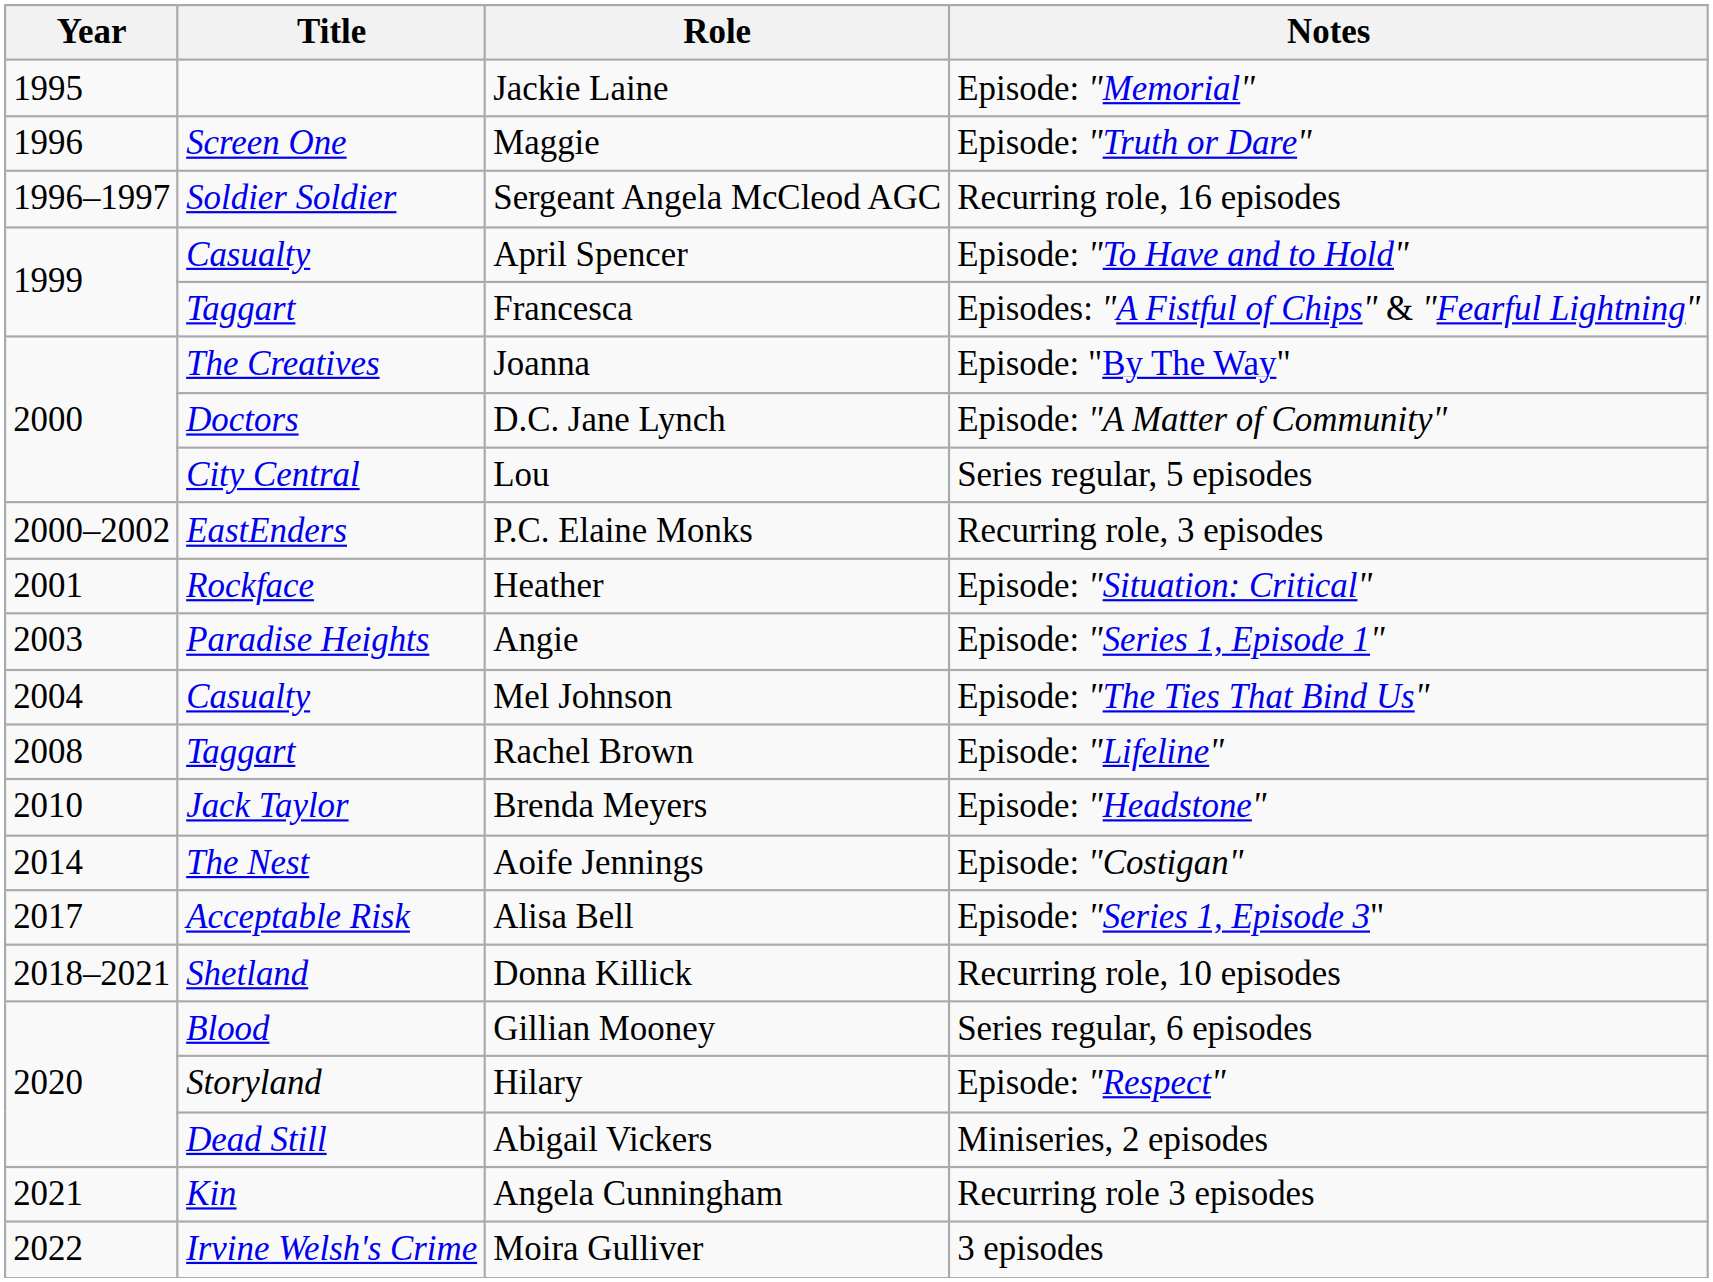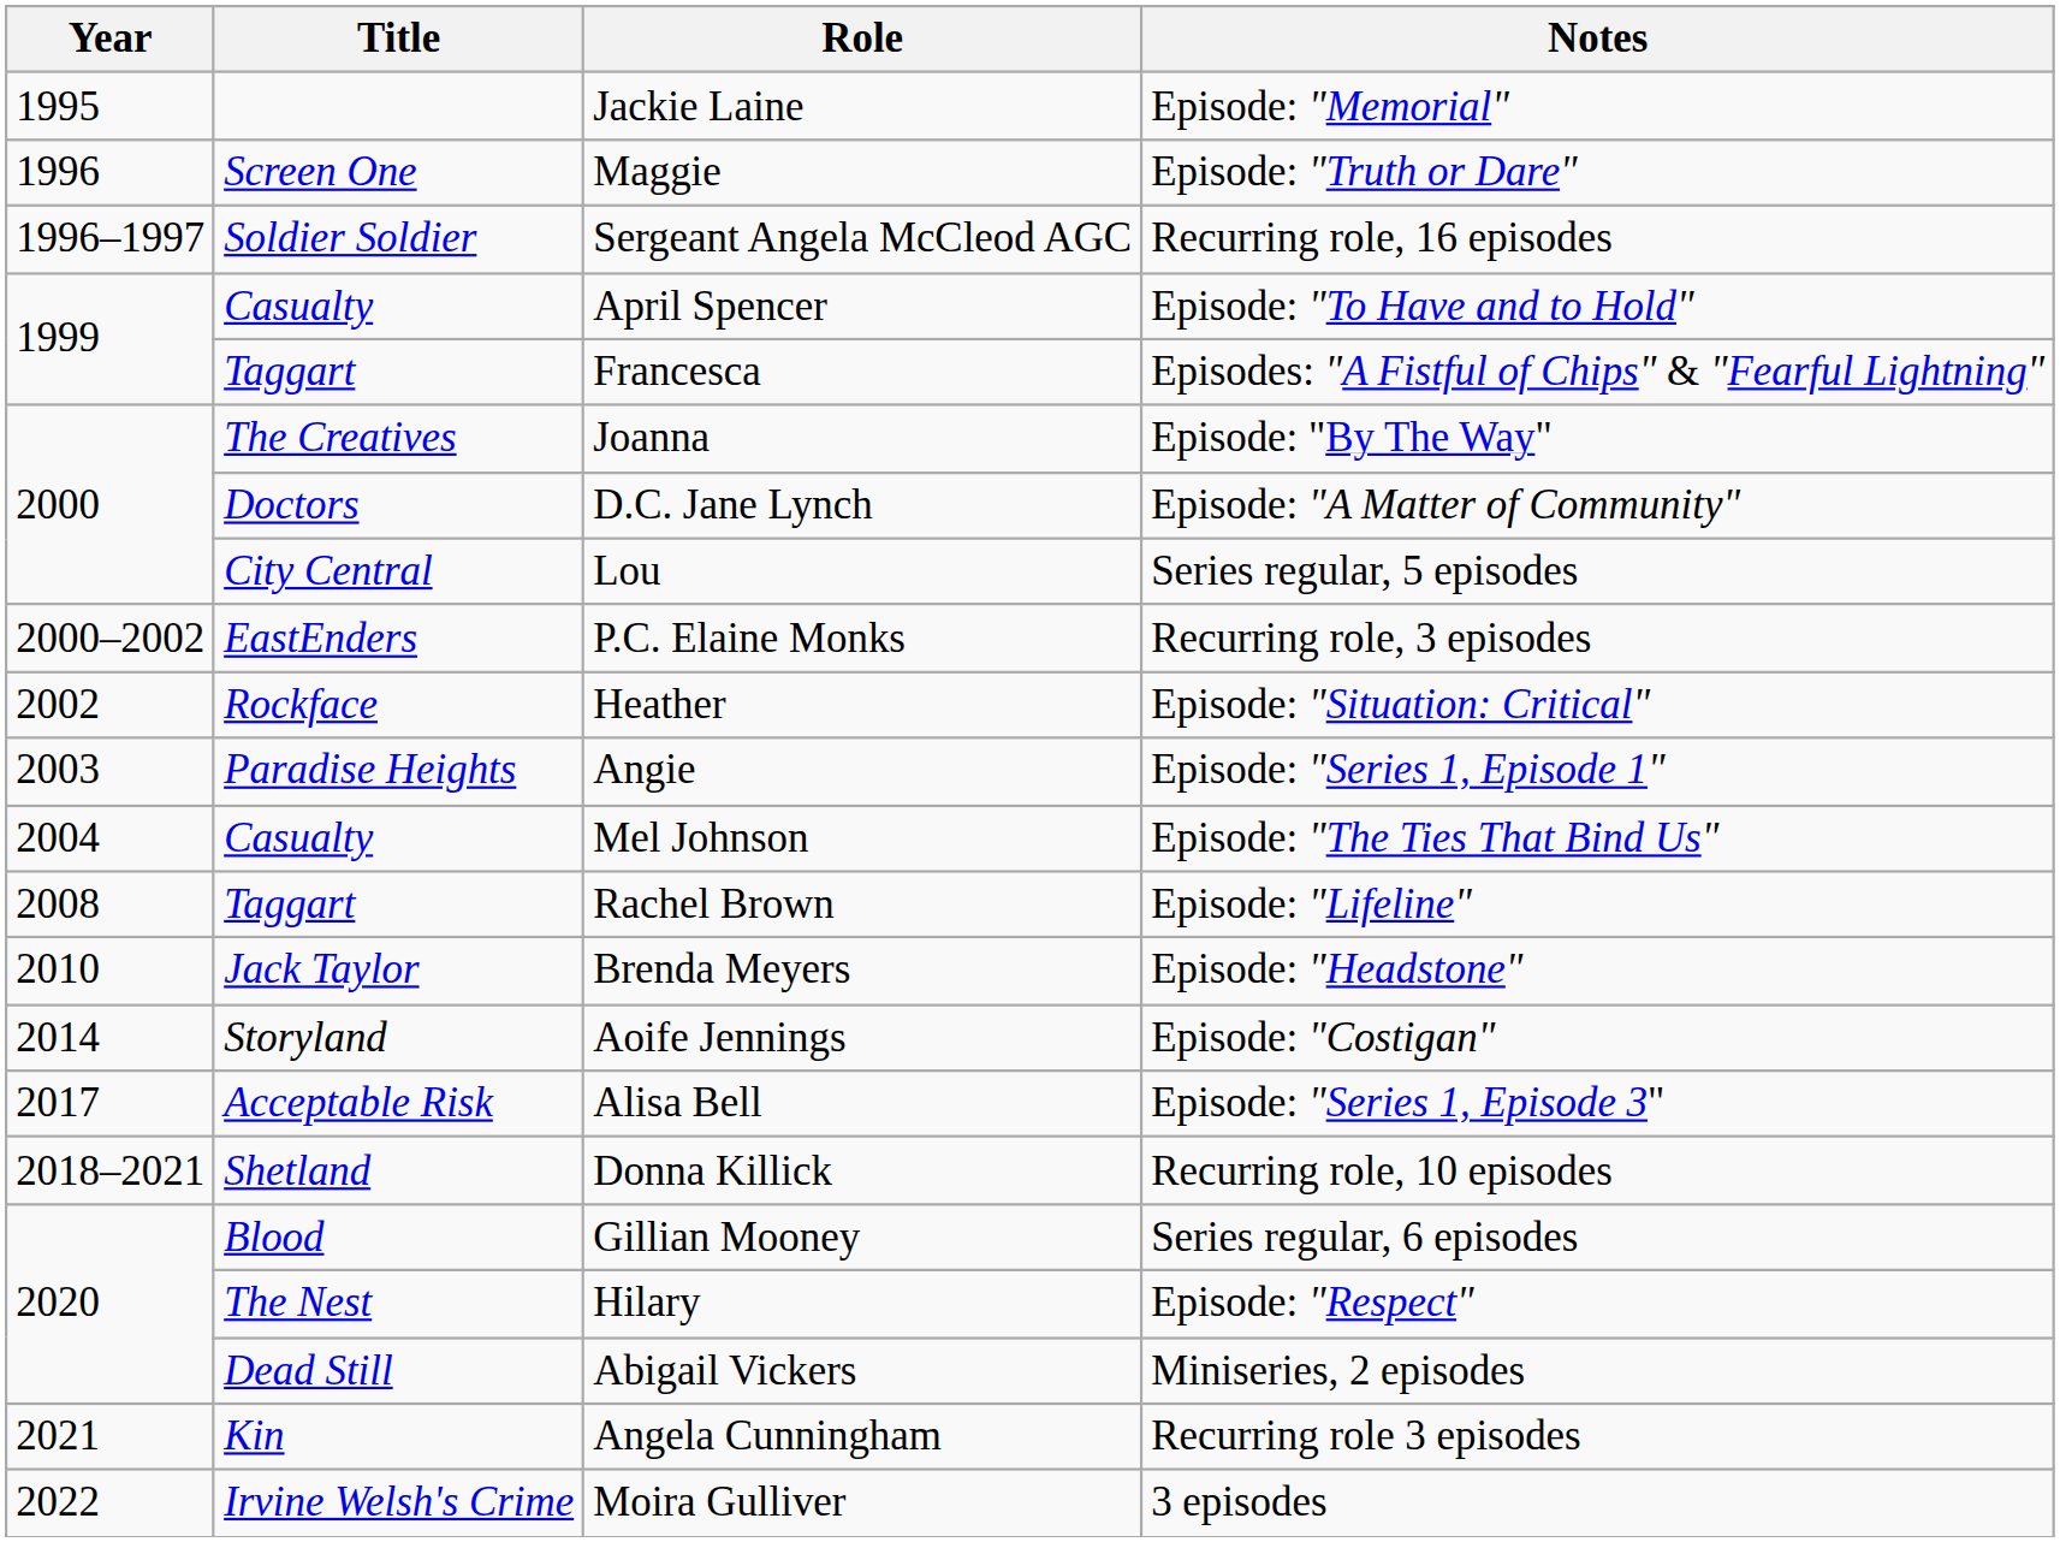Heather | Year: 2001 -> 2002
Aoife Jennings | Title: The Nest -> Storyland
Hilary | Title: Storyland -> The Nest
